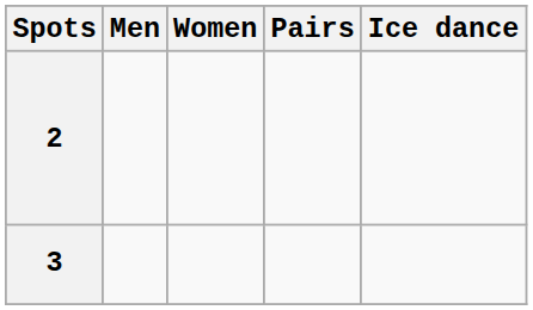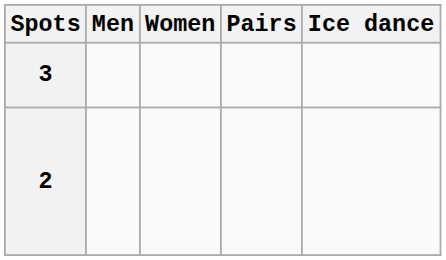rows swapped: 3 <-> 2
